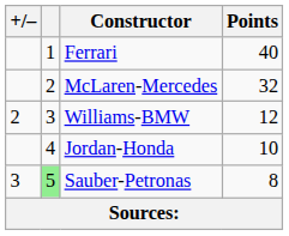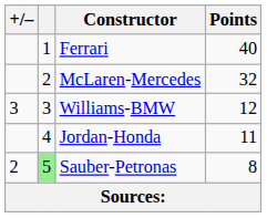Williams-BMW | +/–: 2 -> 3
Jordan-Honda | Points: 10 -> 11
Sauber-Petronas | +/–: 3 -> 2
